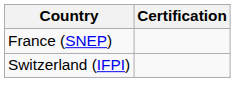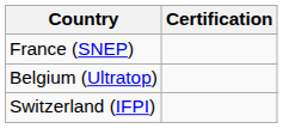+ row: Belgium (Ultratop)
